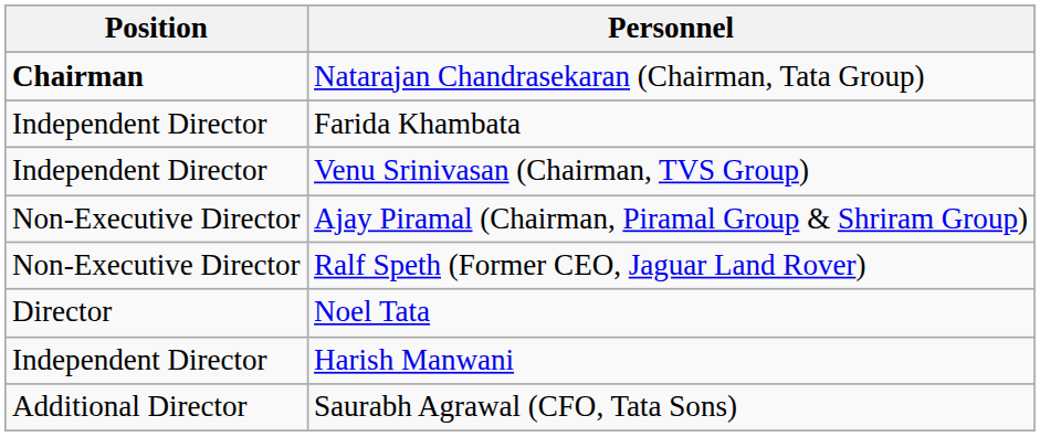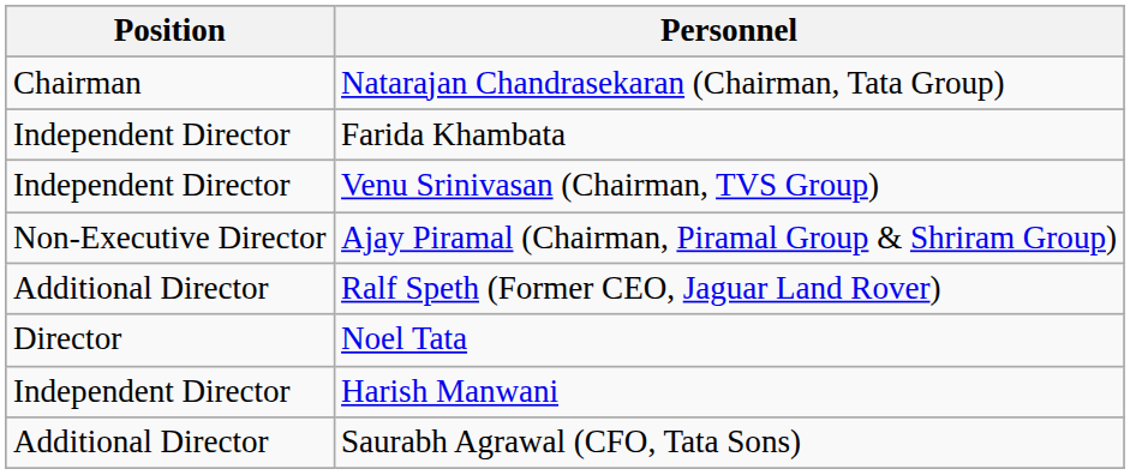Natarajan Chandrasekaran (Chairman, Tata Group) | Position: bold -> normal
Ralf Speth (Former CEO, Jaguar Land Rover) | Position: Non-Executive Director -> Additional Director
